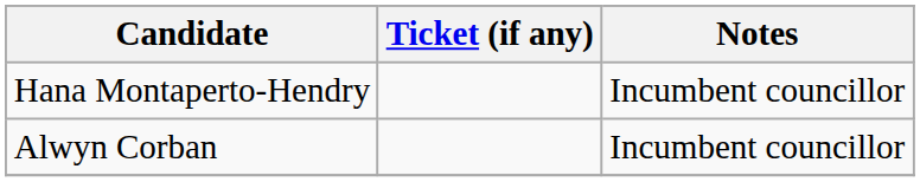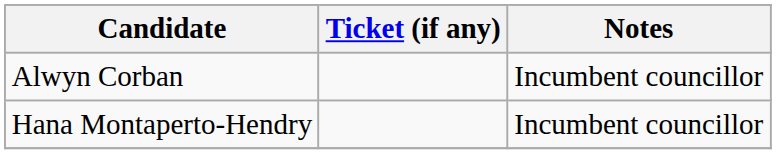rows swapped: Alwyn Corban <-> Hana Montaperto-Hendry
